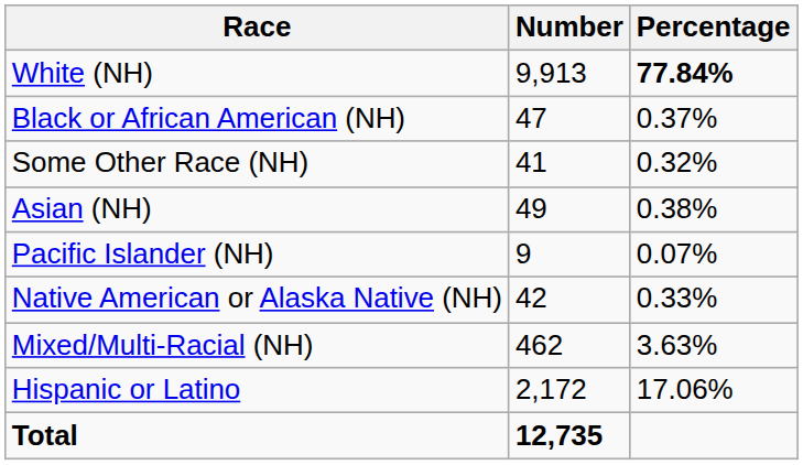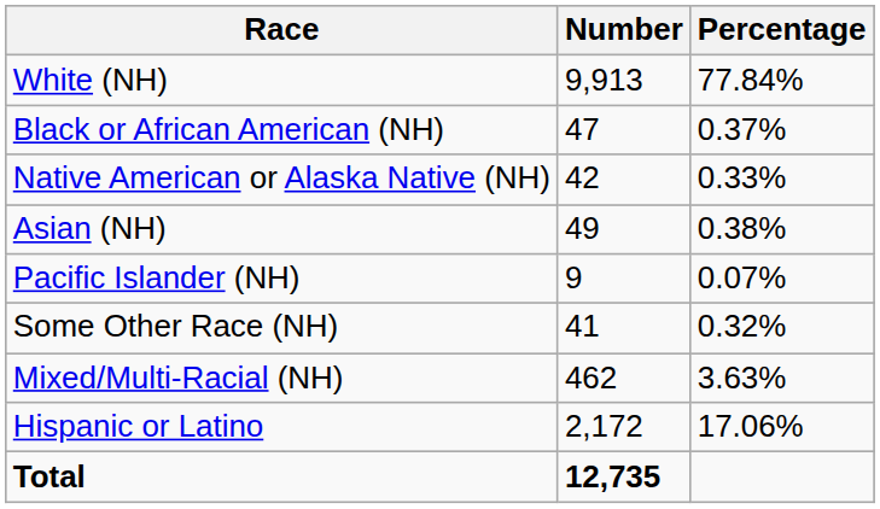White (NH) | Percentage: bold -> normal
rows swapped: Native American or Alaska Native (NH) <-> Some Other Race (NH)
